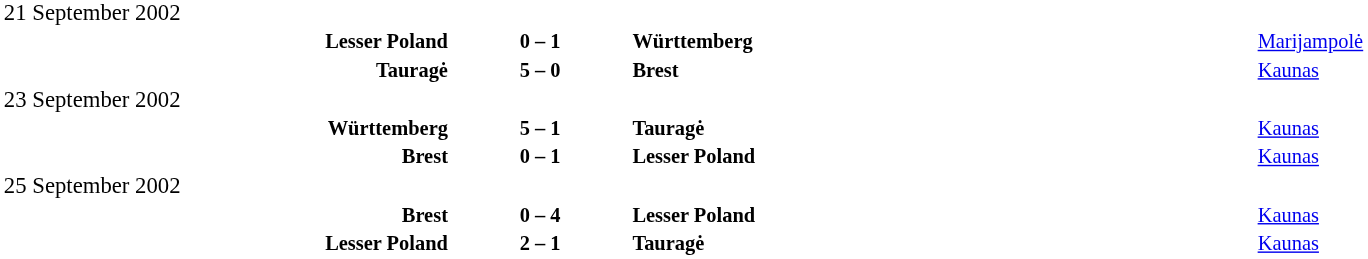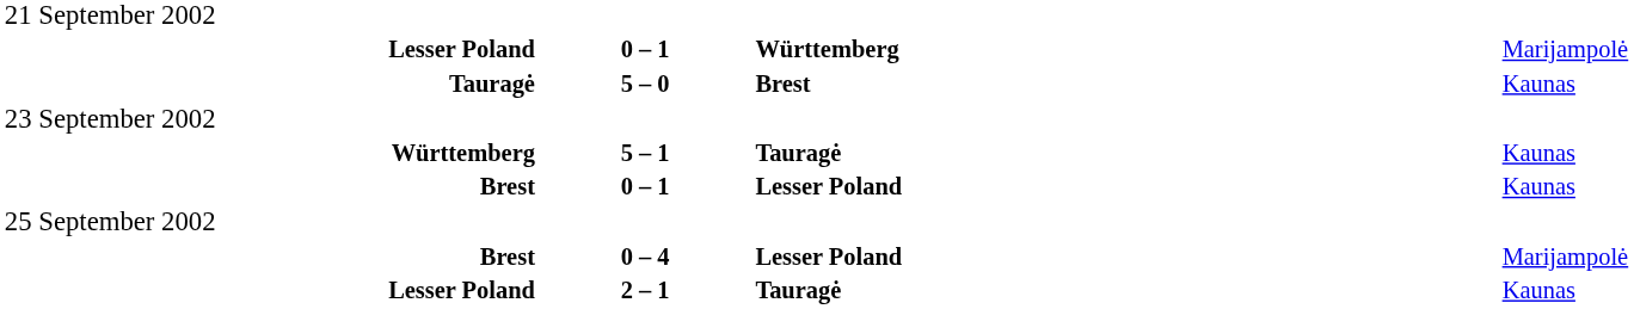Brest / 0 – 4 | column 4: Kaunas -> Marijampolė
